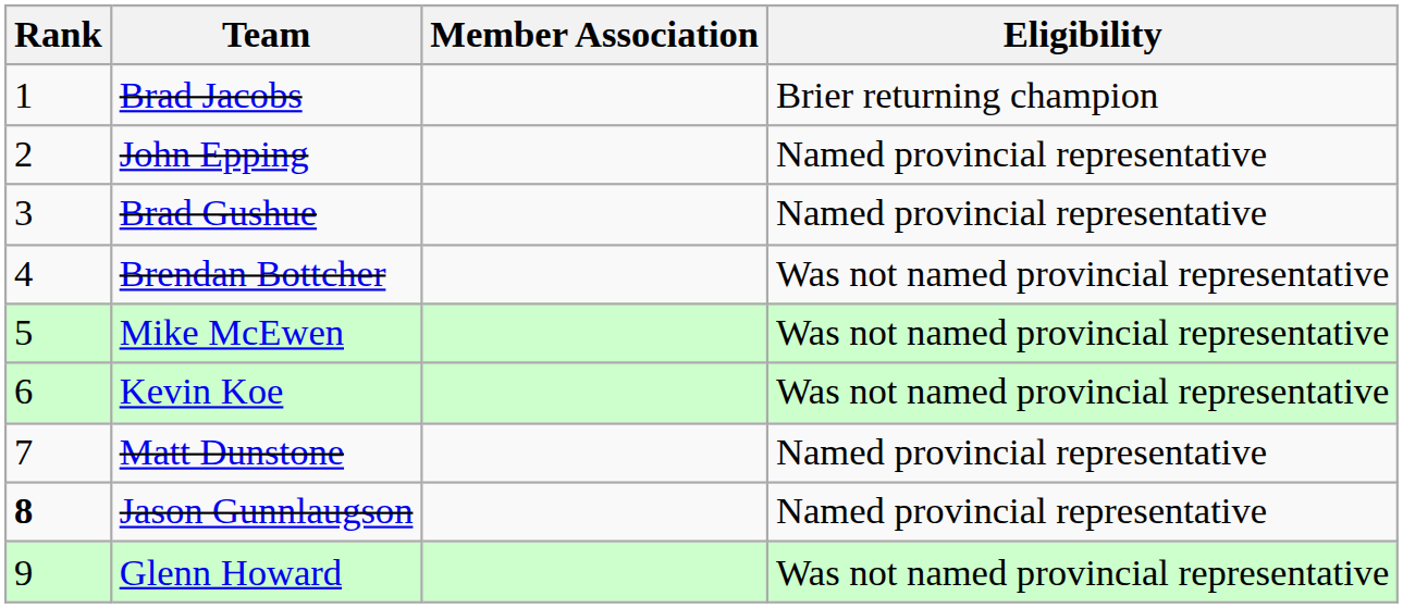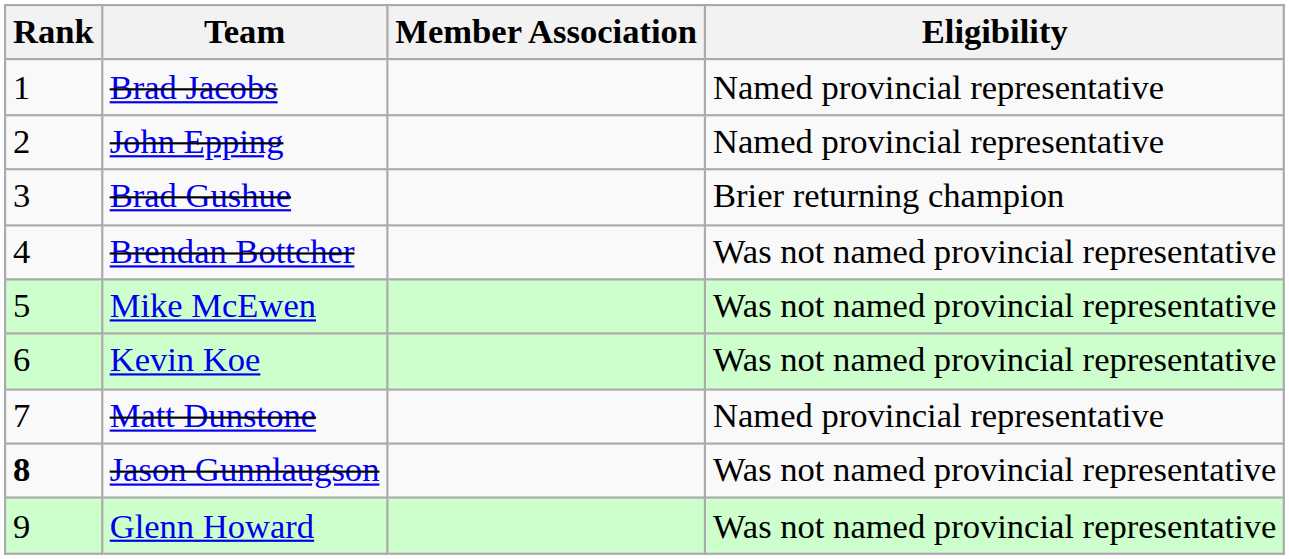Brad Jacobs | Eligibility: Brier returning champion -> Named provincial representative
Brad Gushue | Eligibility: Named provincial representative -> Brier returning champion
Jason Gunnlaugson | Eligibility: Named provincial representative -> Was not named provincial representative
